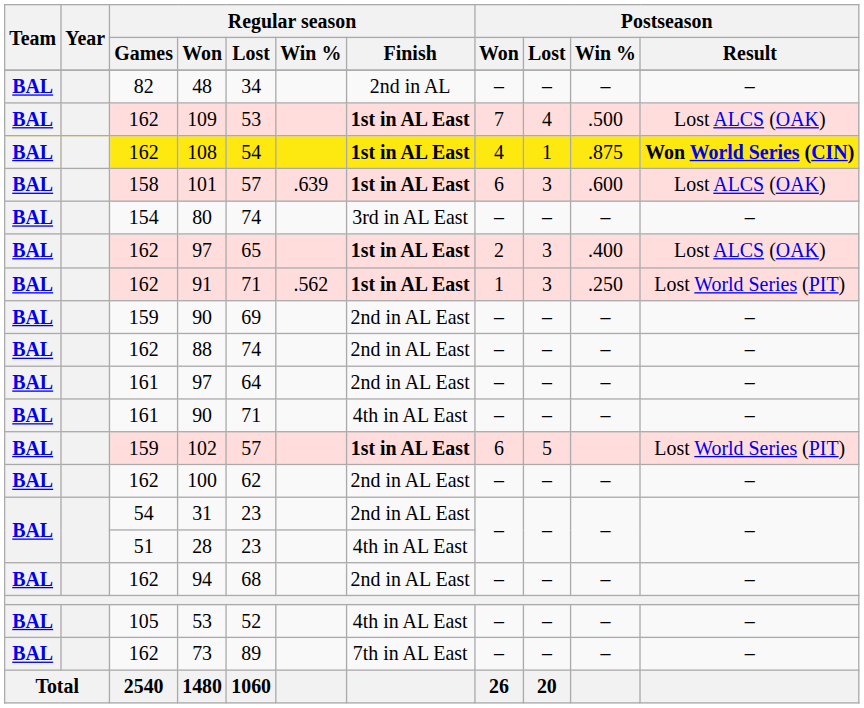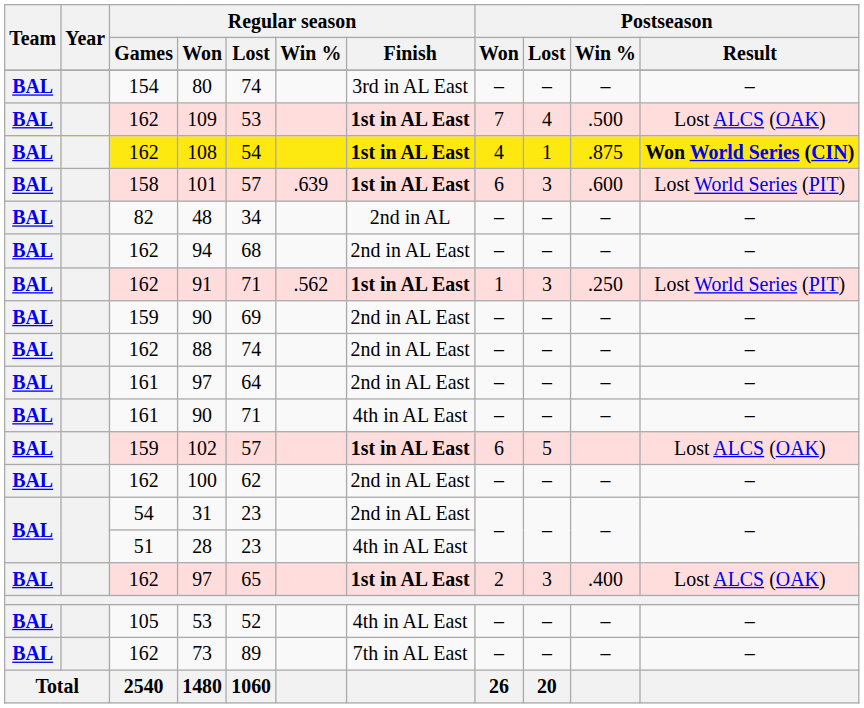rows swapped: 48 <-> 80
101 | Postseason / Result: Lost ALCS (OAK) -> Lost World Series (PIT)
rows swapped: 162 / 97 <-> 94
102 | Postseason / Result: Lost World Series (PIT) -> Lost ALCS (OAK)
